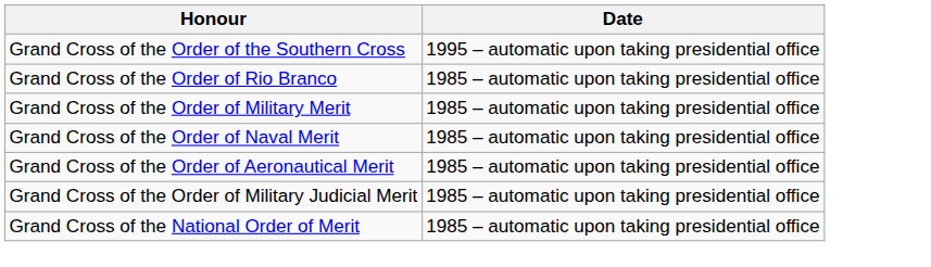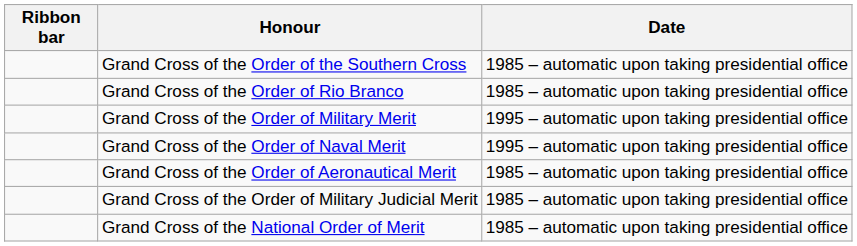+ column: Ribbon bar
Grand Cross of the Order of the Southern Cross | Date: 1995 – automatic upon taking presidential office -> 1985 – automatic upon taking presidential office
Grand Cross of the Order of Military Merit | Date: 1985 – automatic upon taking presidential office -> 1995 – automatic upon taking presidential office
Grand Cross of the Order of Naval Merit | Date: 1985 – automatic upon taking presidential office -> 1995 – automatic upon taking presidential office
